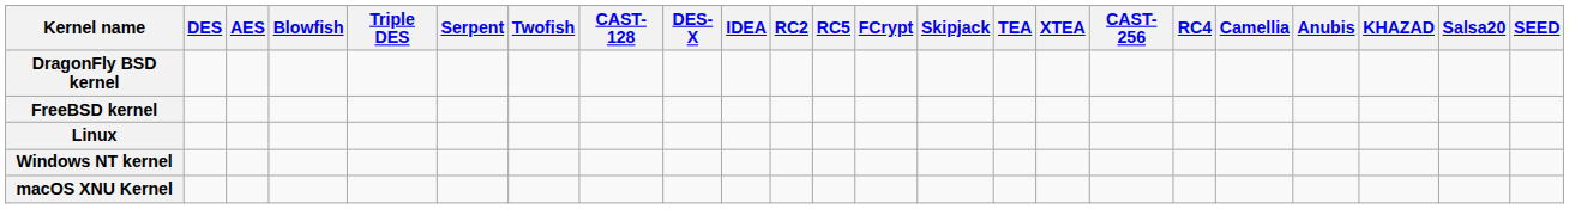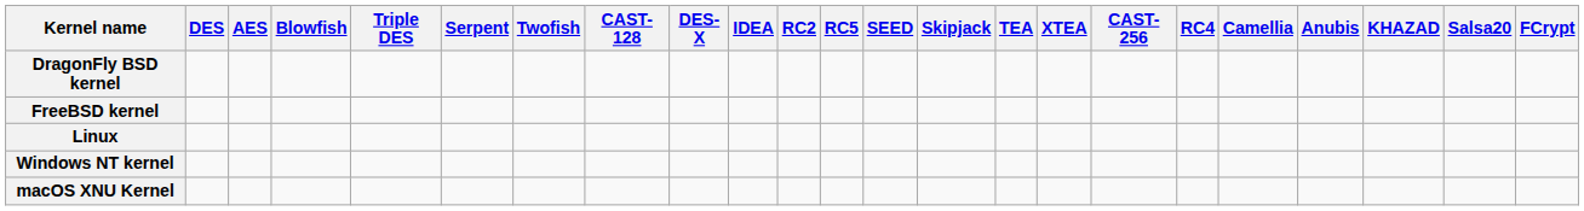columns swapped: SEED <-> FCrypt
